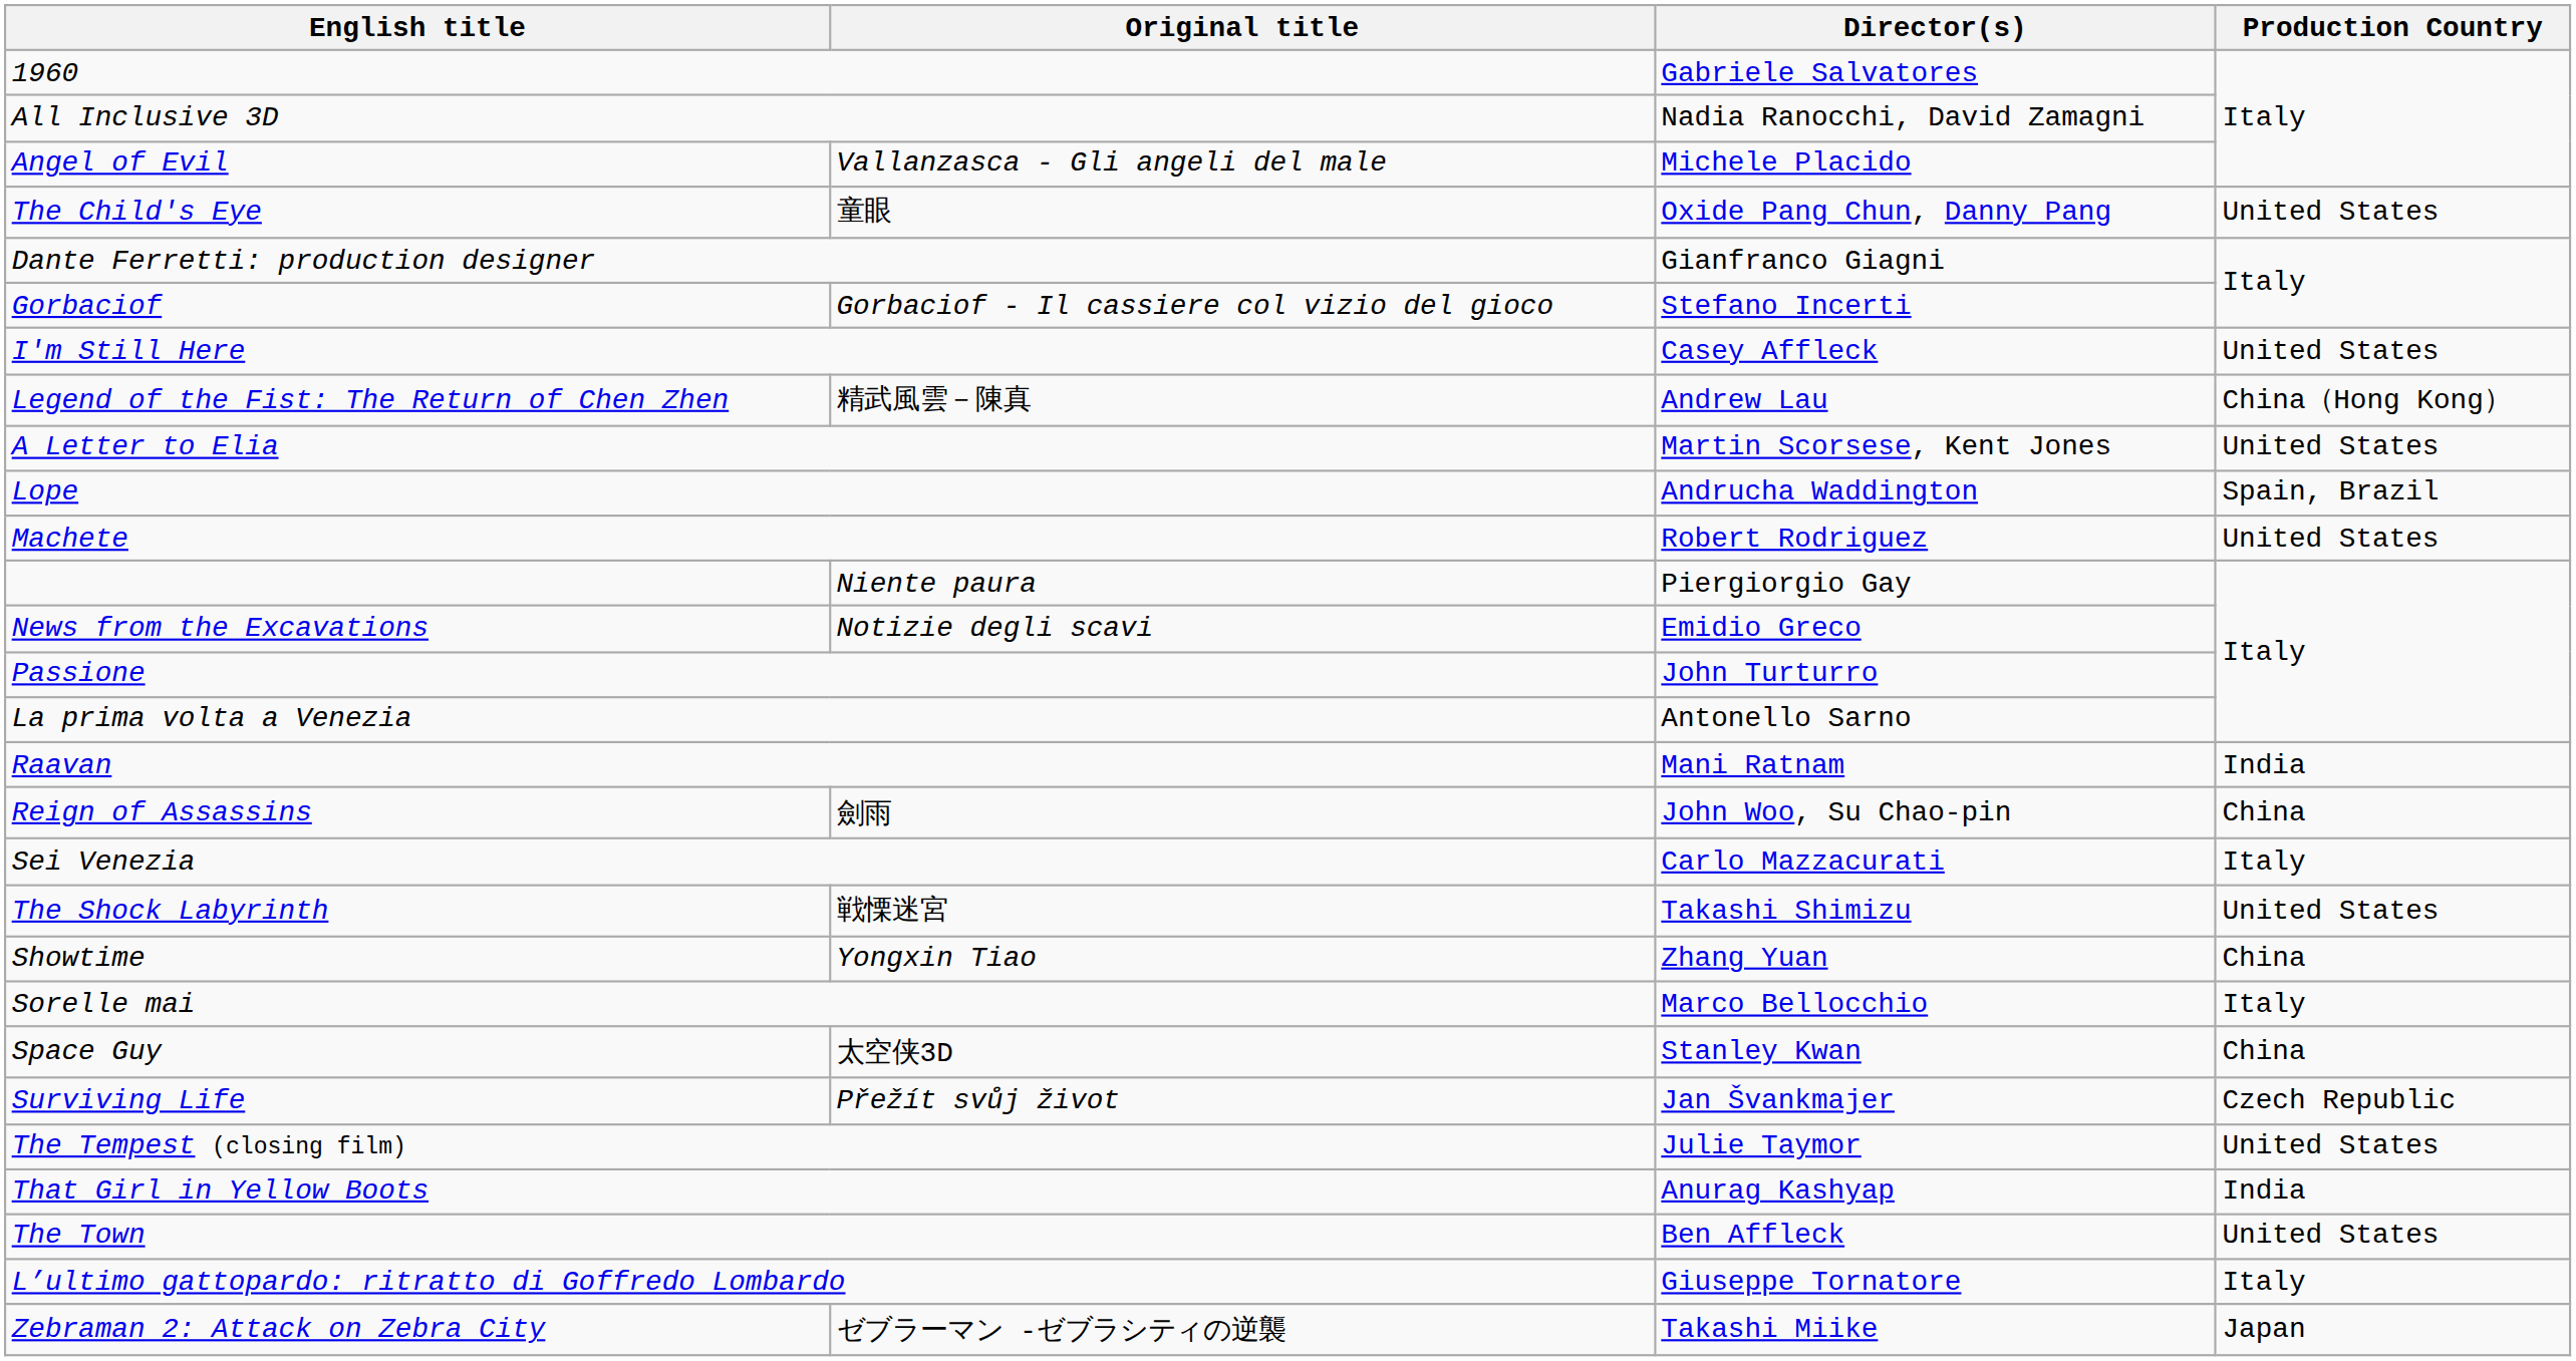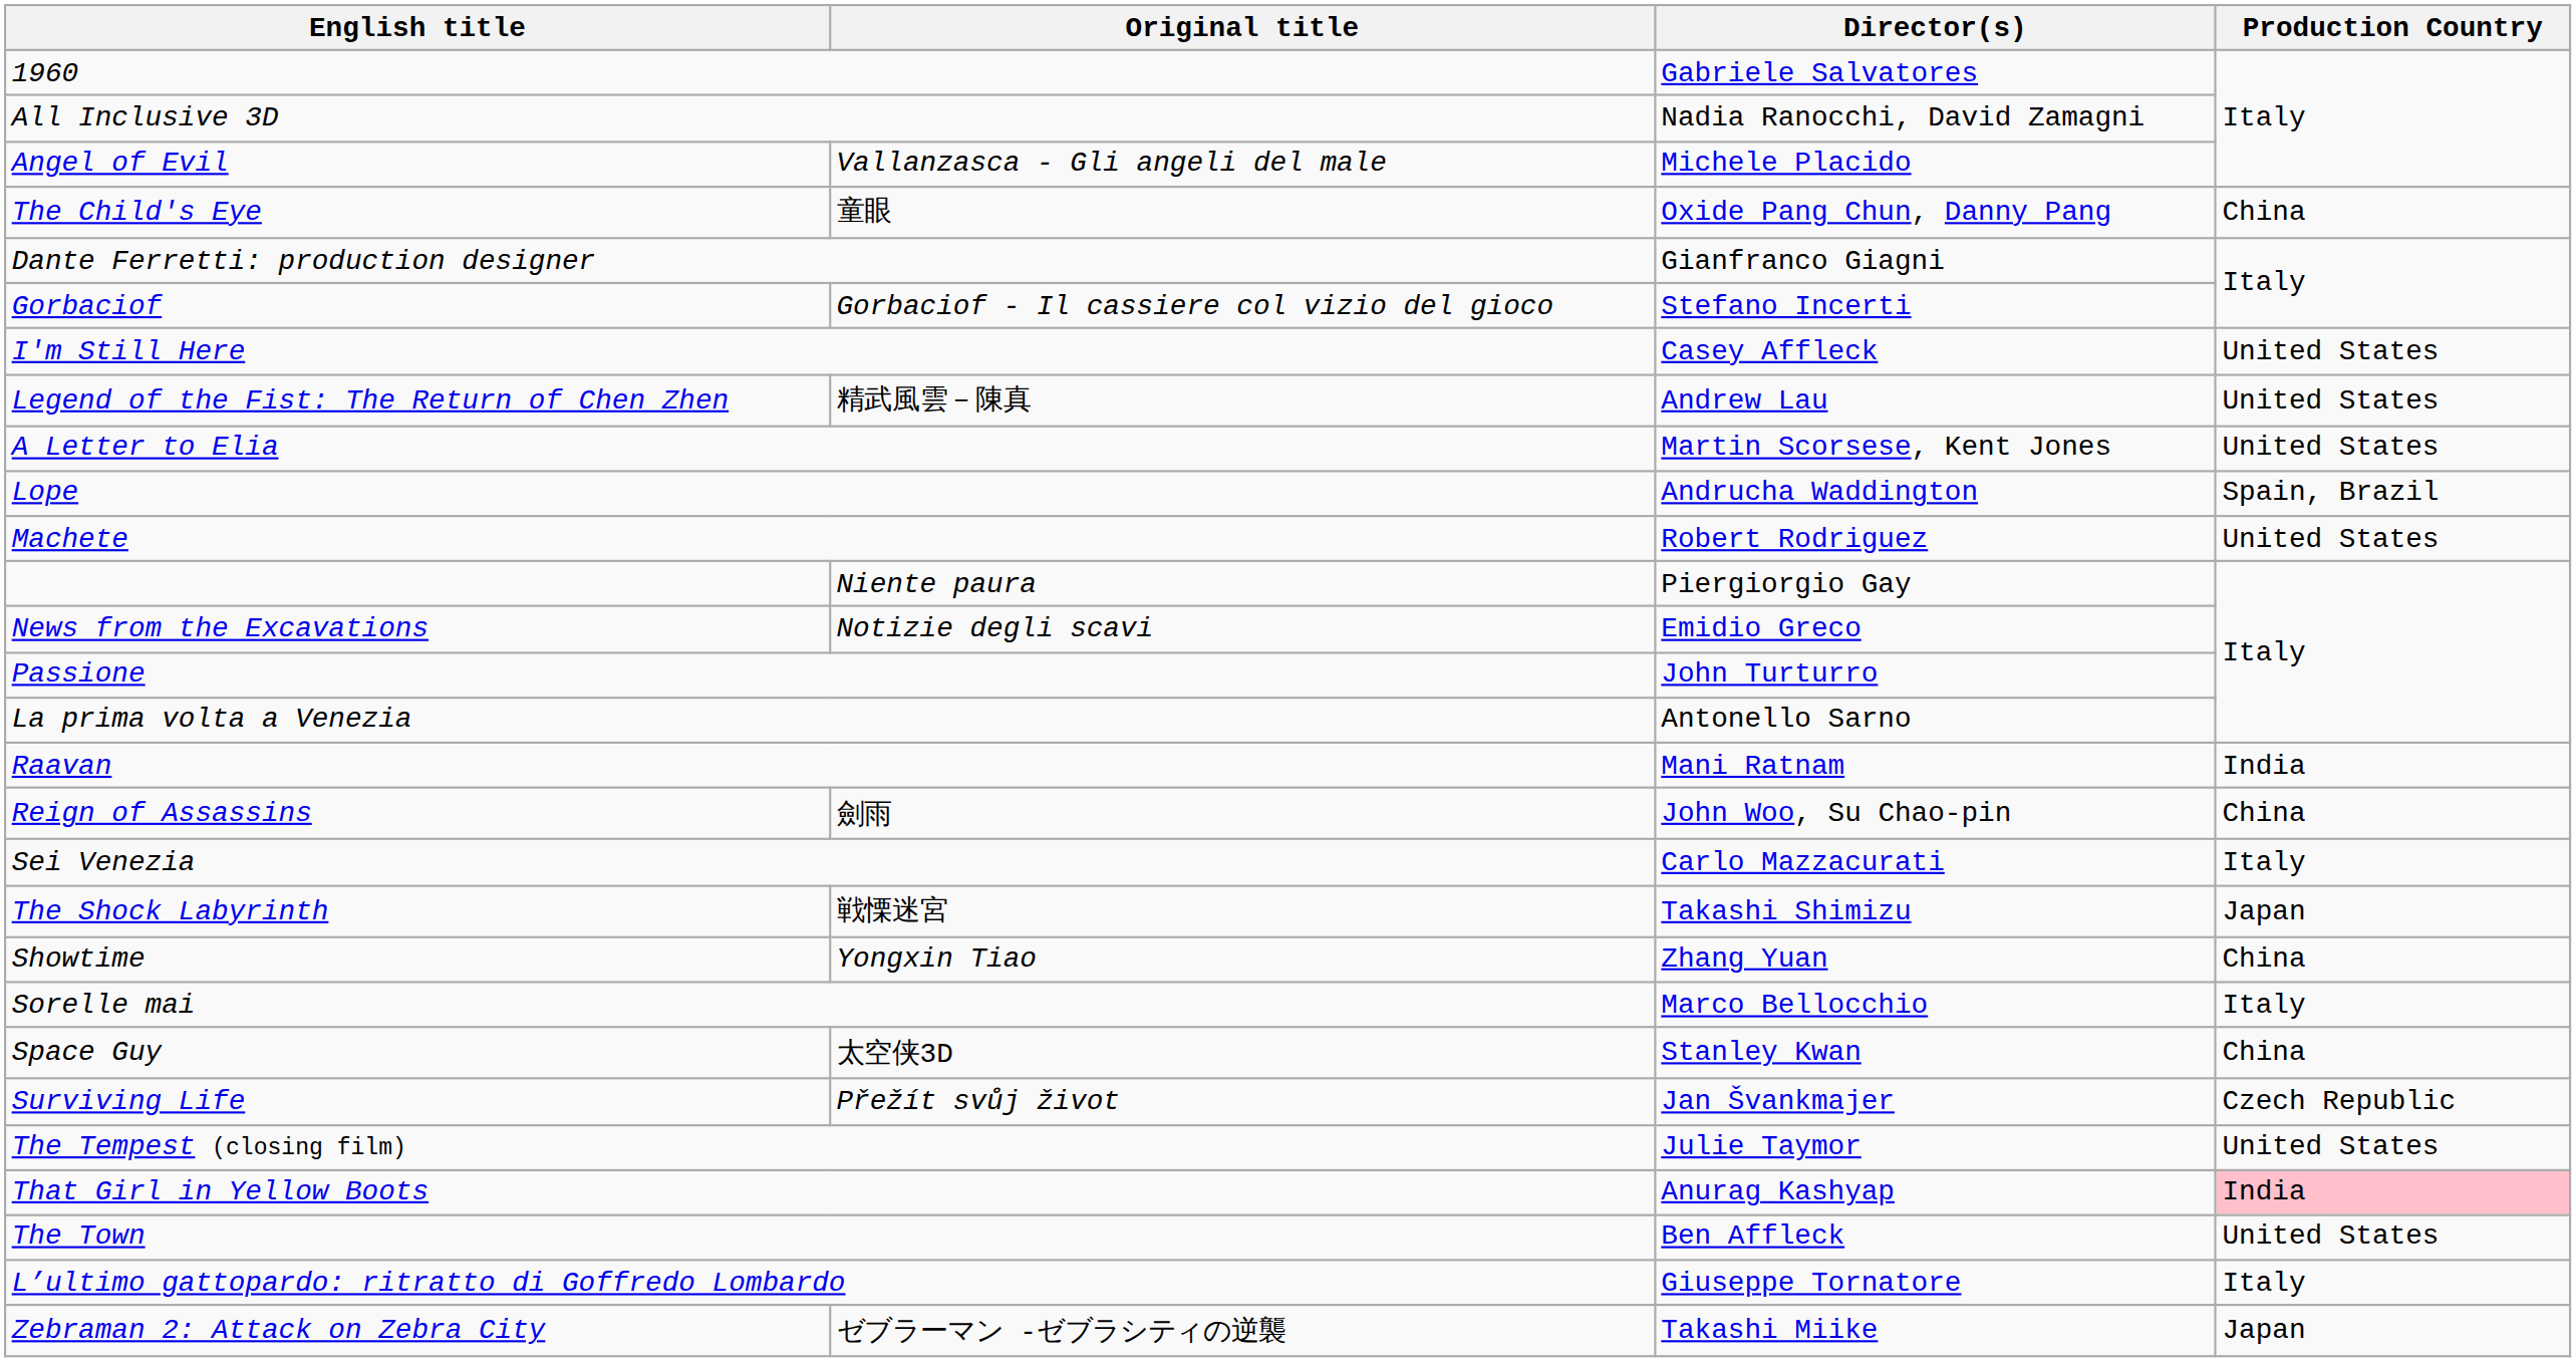The Child's Eye | Production Country: United States -> China
Legend of the Fist: The Return of Chen Zhen | Production Country: China（Hong Kong） -> United States
The Shock Labyrinth | Production Country: United States -> Japan
That Girl in Yellow Boots | Production Country: no background -> pink background
